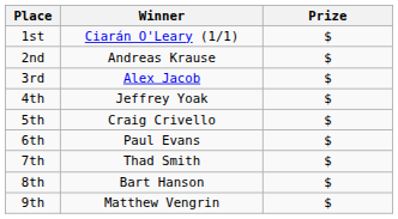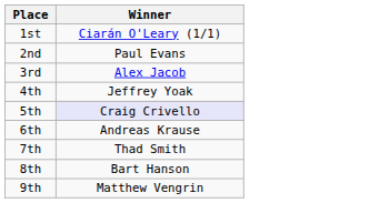- column: Prize | $ | $ | $ | $ | $ | $ | $ | $ | $
2nd | Winner: Andreas Krause -> Paul Evans
5th | Winner: no background -> lavender background
6th | Winner: Paul Evans -> Andreas Krause
